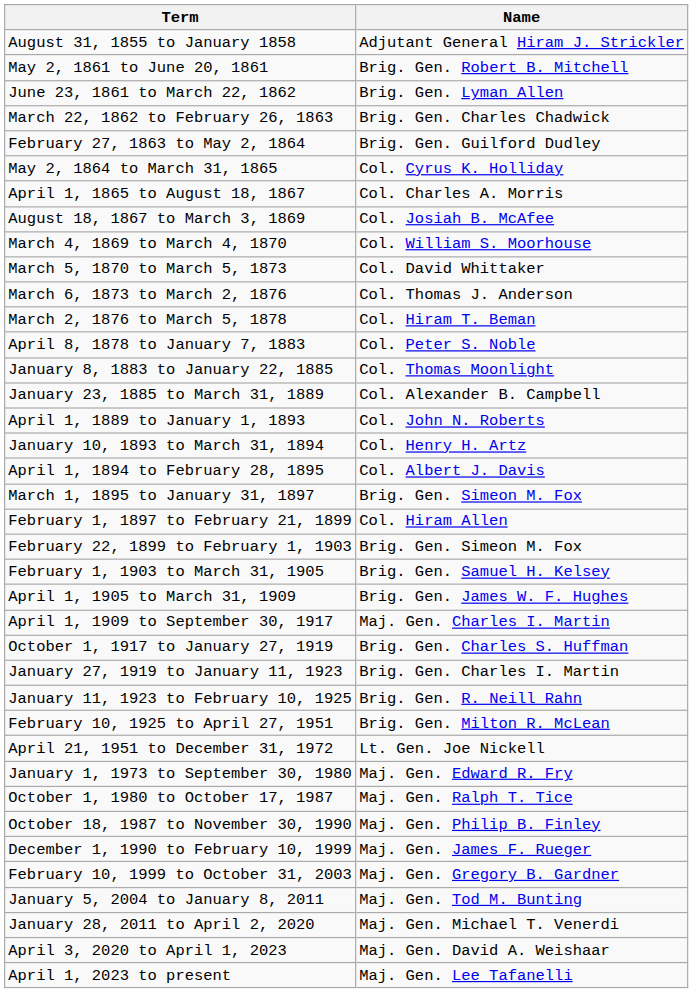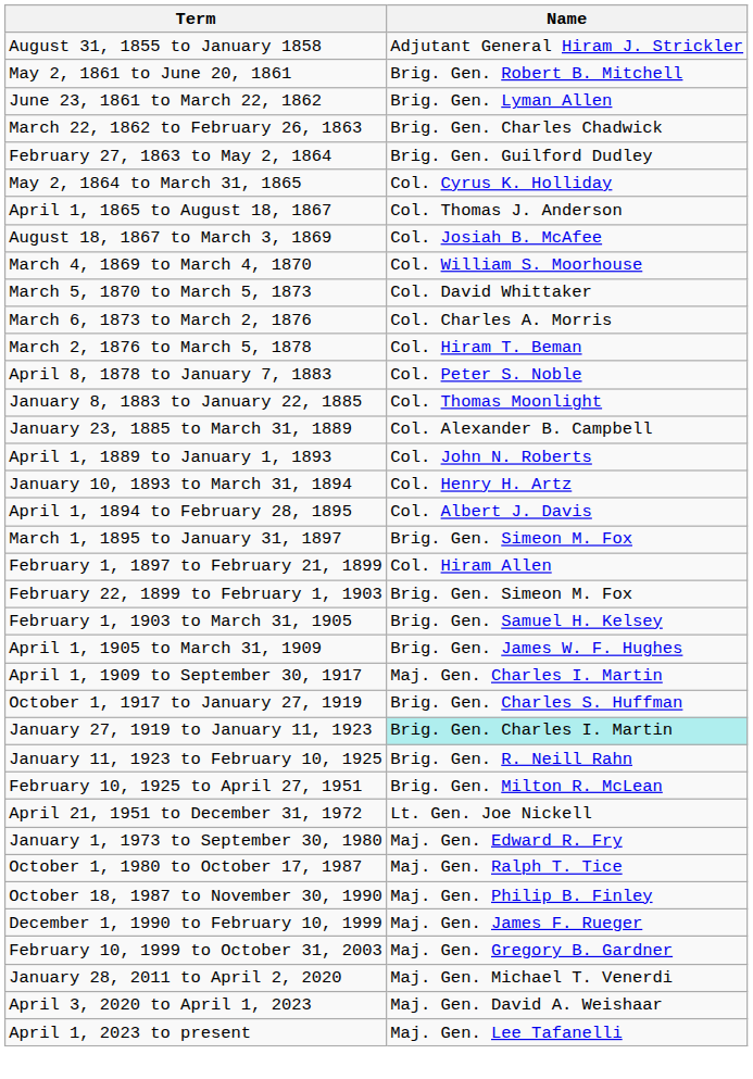April 1, 1865 to August 18, 1867 | Name: Col. Charles A. Morris -> Col. Thomas J. Anderson
March 6, 1873 to March 2, 1876 | Name: Col. Thomas J. Anderson -> Col. Charles A. Morris
January 27, 1919 to January 11, 1923 | Name: no background -> paleturquoise background
- row: January 5, 2004 to January 8, 2011 | Maj. Gen. Tod M. Bunting
